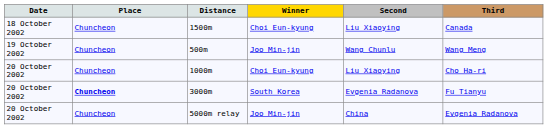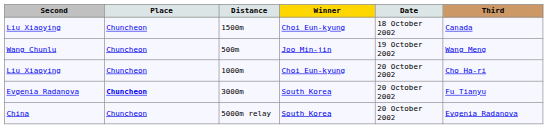columns swapped: Date <-> Second
5000m relay | Winner: Joo Min-jin -> South Korea
